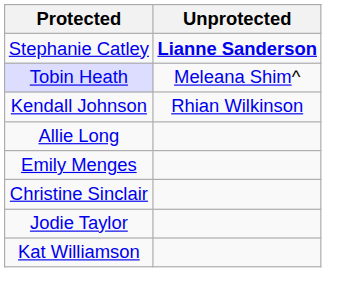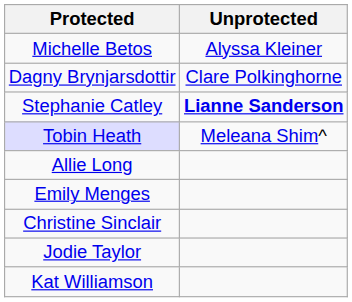+ row: Michelle Betos | Alyssa Kleiner
+ row: Dagny Brynjarsdottir | Clare Polkinghorne
- row: Kendall Johnson | Rhian Wilkinson
